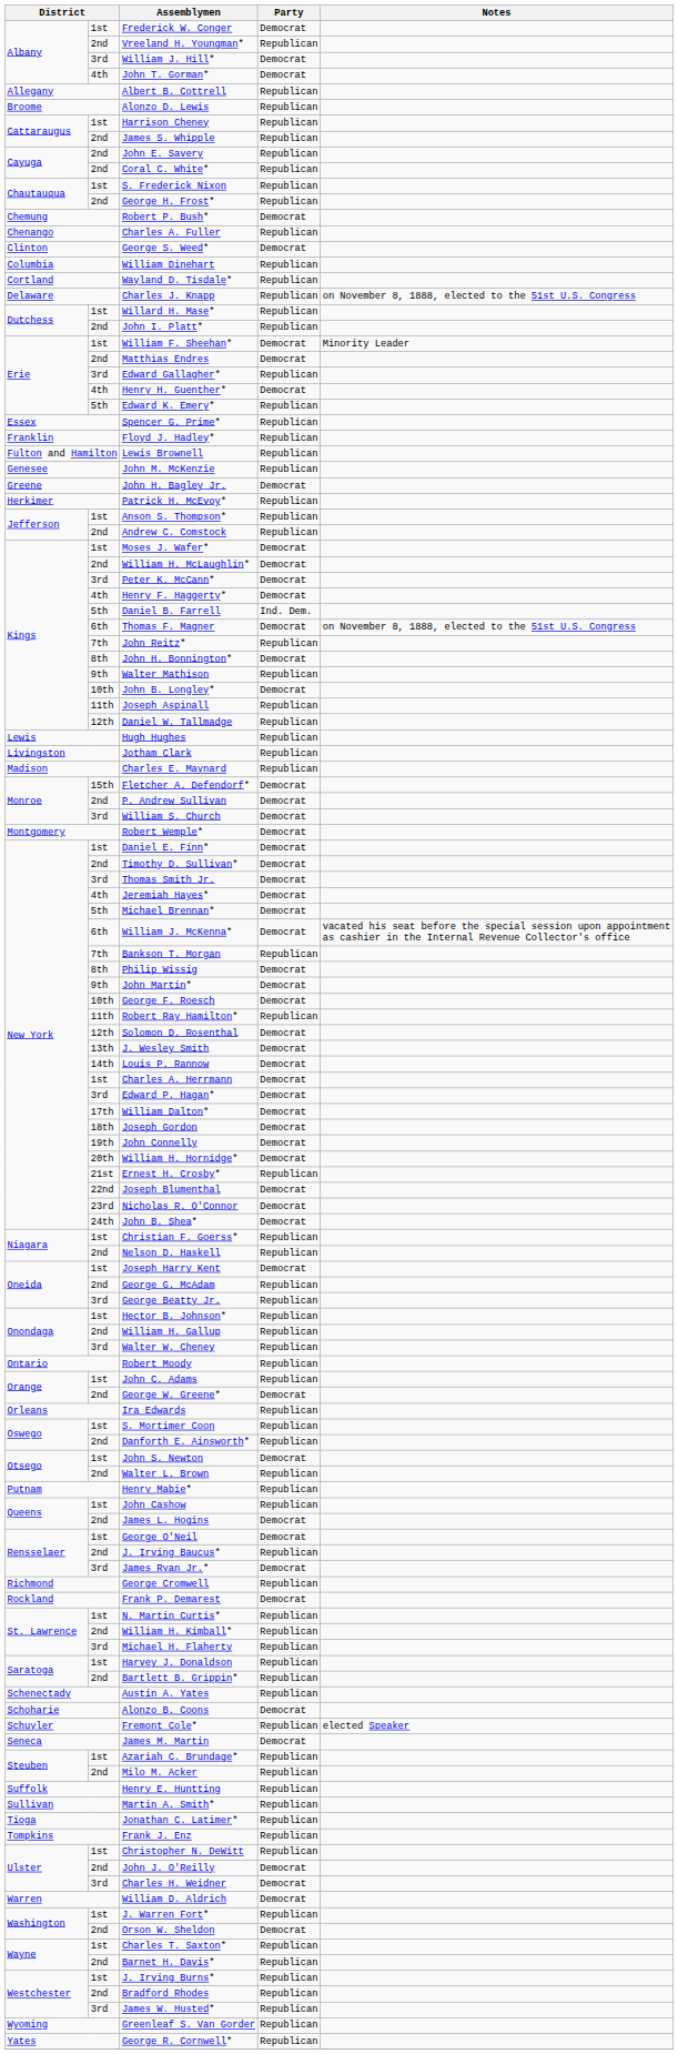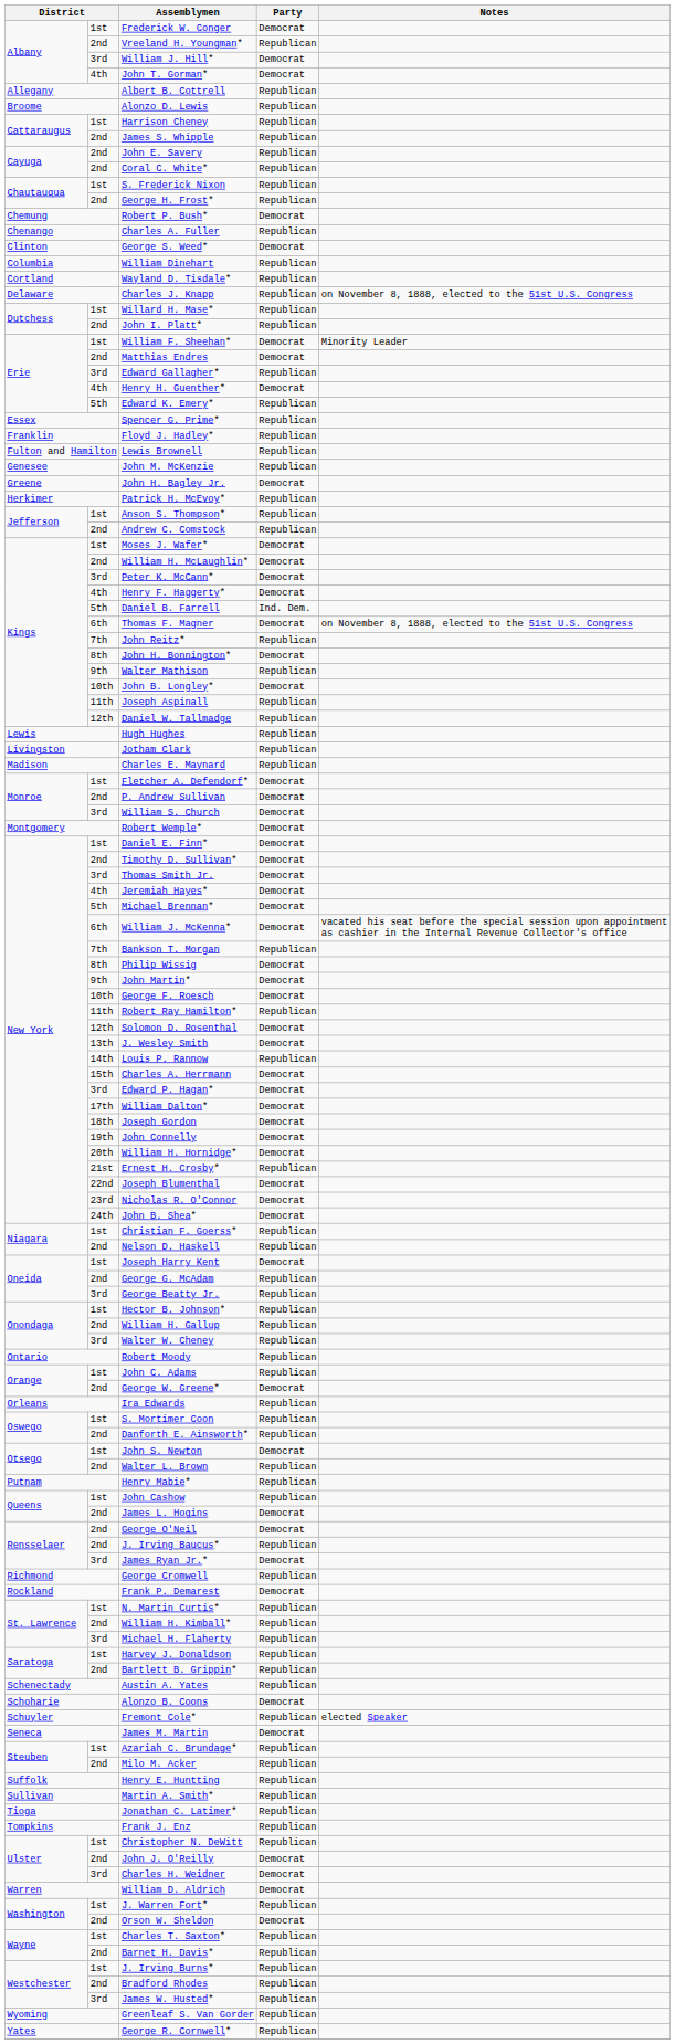Fletcher A. Defendorf* | column 2: 15th -> 1st
Louis P. Rannow | Party: Democrat -> Republican
Charles A. Herrmann | column 2: 1st -> 15th
George O'Neil | column 2: 1st -> 2nd
